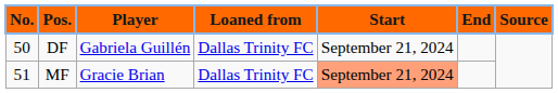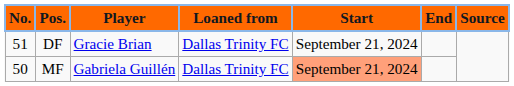DF | No.: 50 -> 51
DF | Player: Gabriela Guillén -> Gracie Brian
MF | No.: 51 -> 50
MF | Player: Gracie Brian -> Gabriela Guillén
